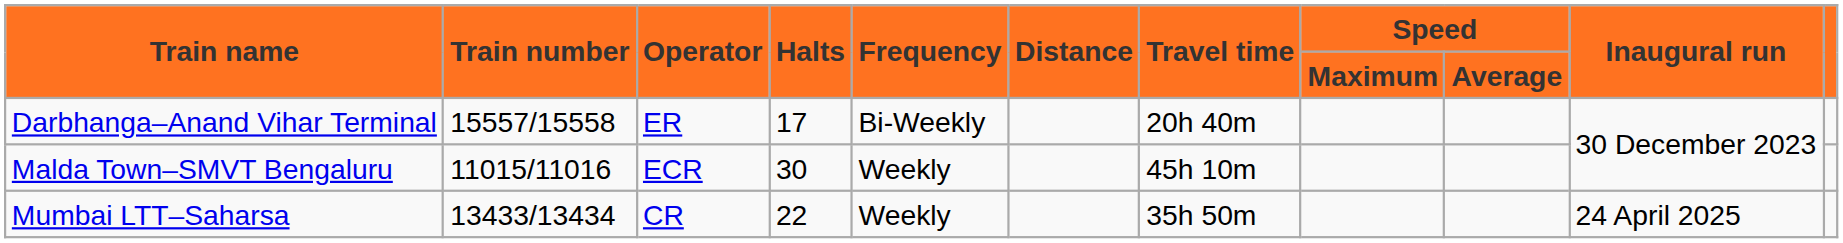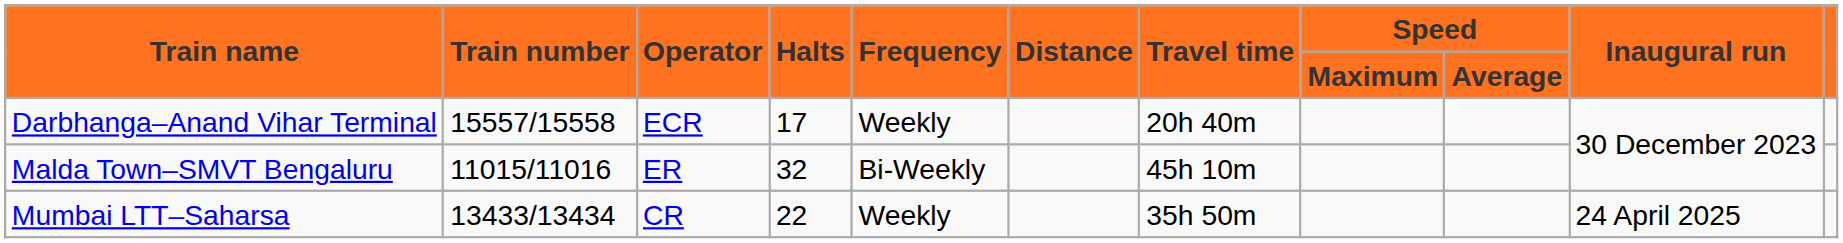Darbhanga–Anand Vihar Terminal | Operator: ER -> ECR
Darbhanga–Anand Vihar Terminal | Frequency: Bi-Weekly -> Weekly
Malda Town–SMVT Bengaluru | Operator: ECR -> ER
Malda Town–SMVT Bengaluru | Halts: 30 -> 32
Malda Town–SMVT Bengaluru | Frequency: Weekly -> Bi-Weekly
